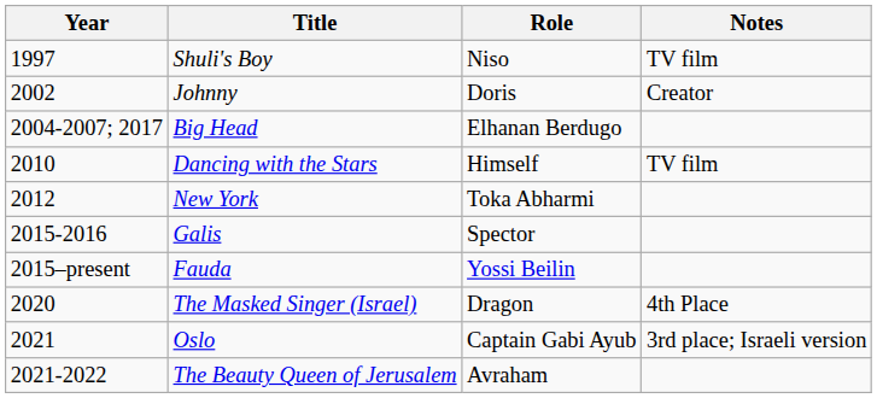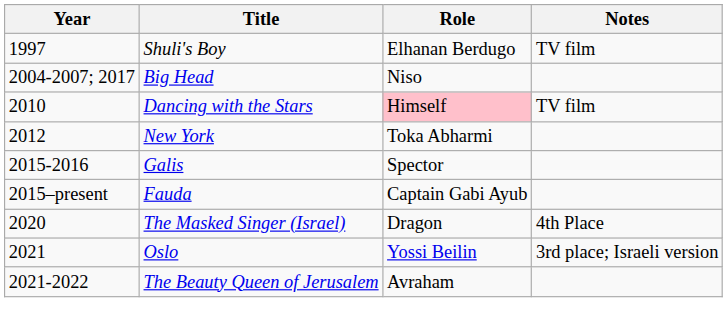Shuli's Boy | Role: Niso -> Elhanan Berdugo
- row: 2002 | Johnny | Doris | Creator
Big Head | Role: Elhanan Berdugo -> Niso
Dancing with the Stars | Role: no background -> pink background
Fauda | Role: Yossi Beilin -> Captain Gabi Ayub
Oslo | Role: Captain Gabi Ayub -> Yossi Beilin
